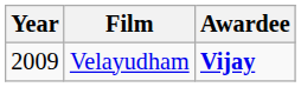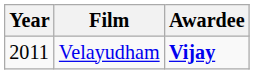Velayudham | Year: 2009 -> 2011
